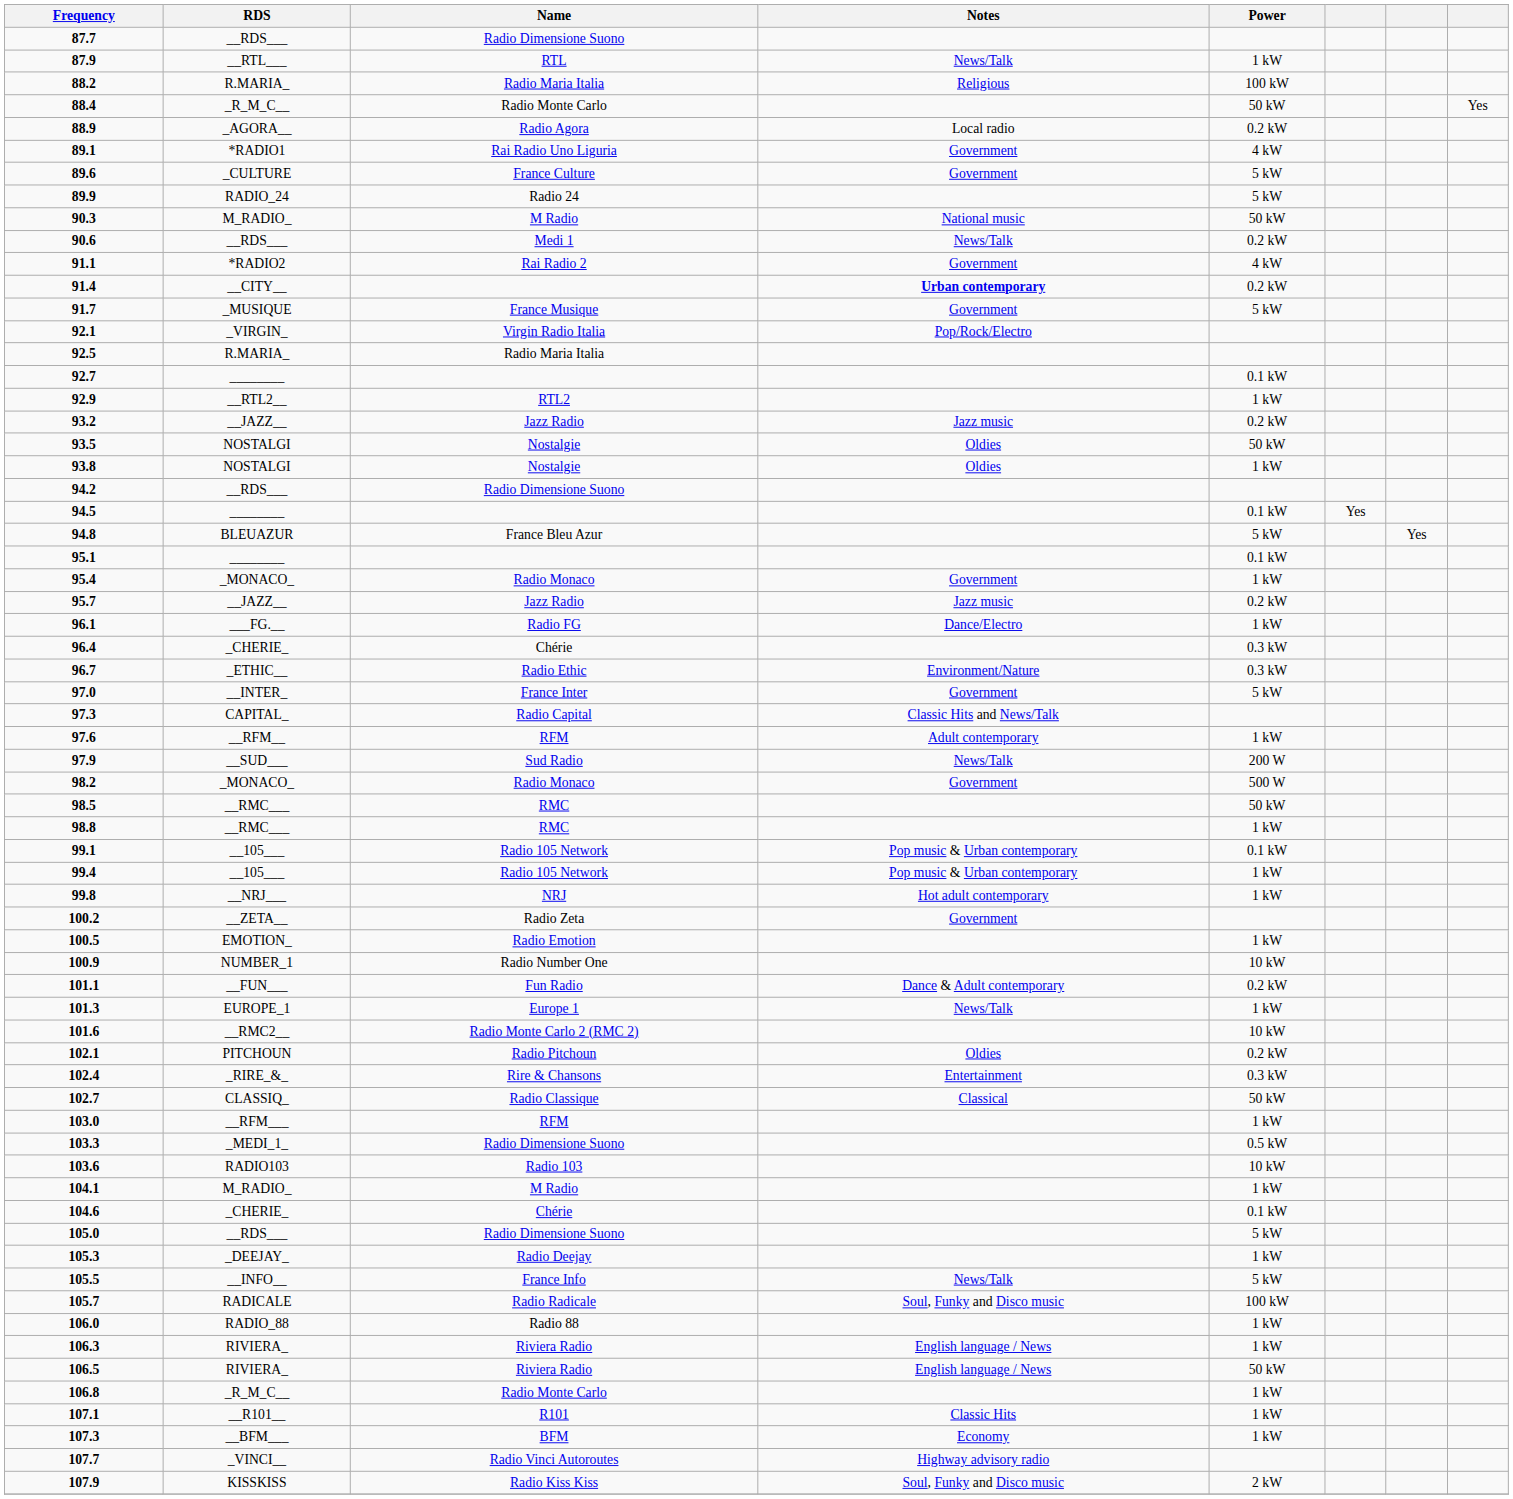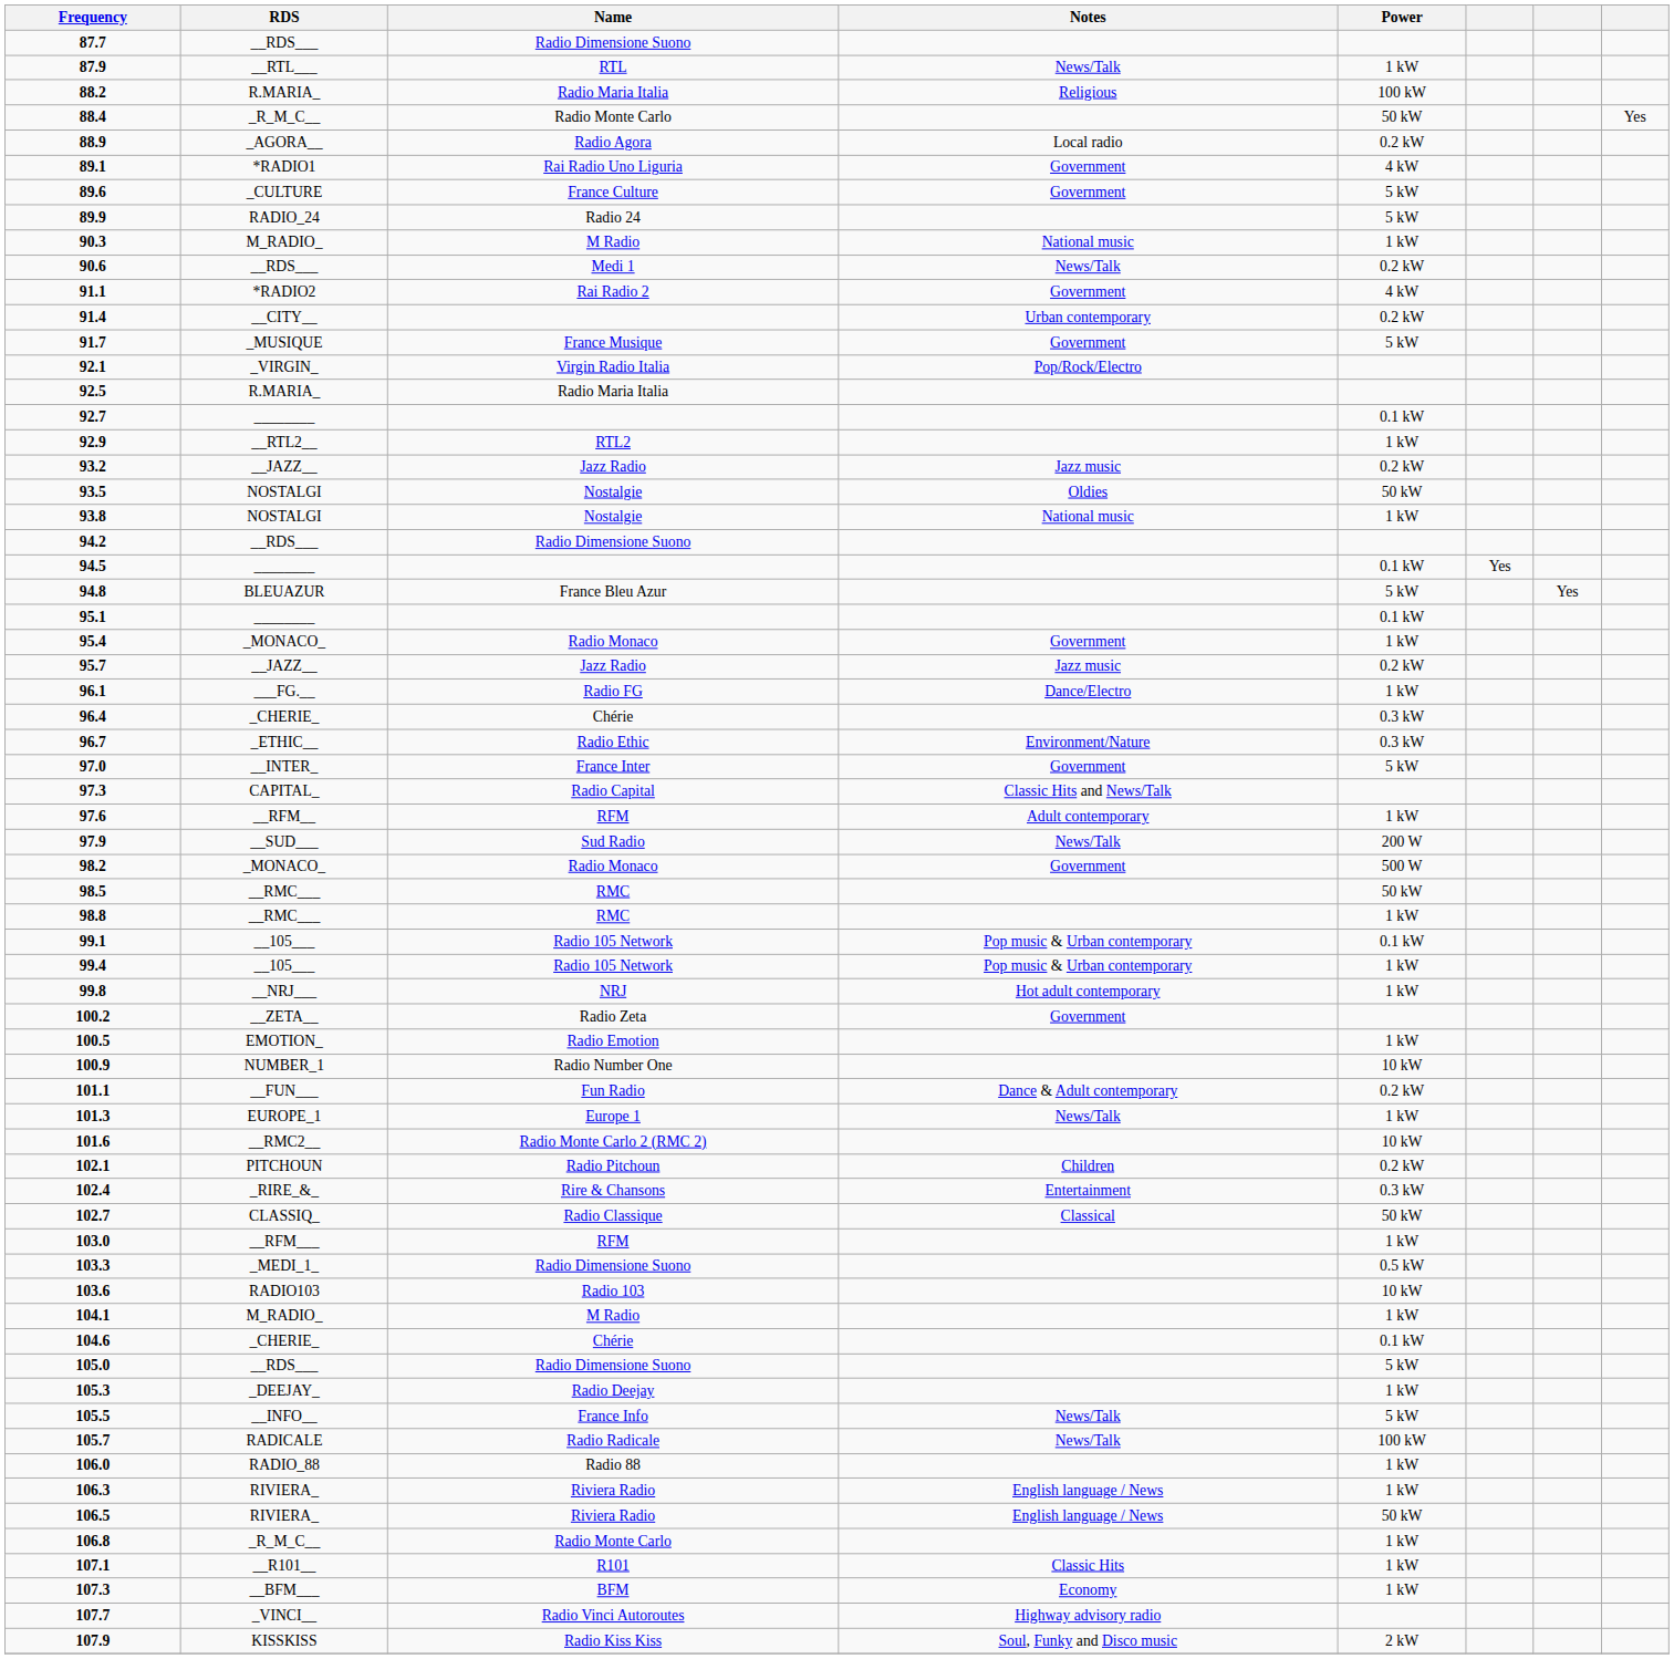90.3 | Power: 50 kW -> 1 kW
91.4 | Notes: bold -> normal
93.8 | Notes: Oldies -> National music
102.1 | Notes: Oldies -> Children
105.7 | Notes: Soul, Funky and Disco music -> News/Talk
